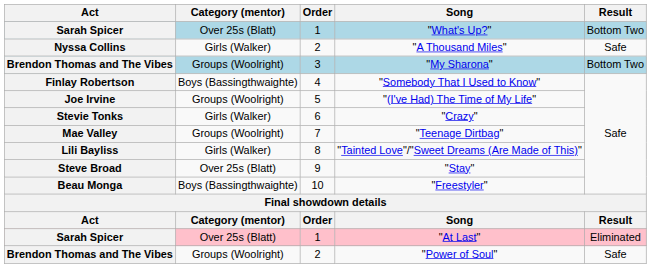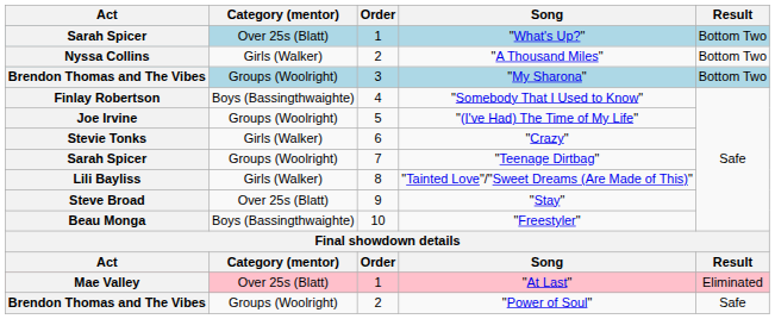"A Thousand Miles" | Result: Safe -> Bottom Two
"Teenage Dirtbag" | Act: Mae Valley -> Sarah Spicer
"At Last" | Act: Sarah Spicer -> Mae Valley
